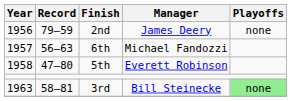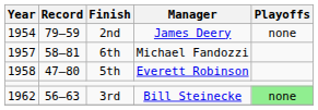2nd | Year: 1956 -> 1954
6th | Record: 56–63 -> 58–81
3rd | Year: 1963 -> 1962
3rd | Record: 58–81 -> 56–63
